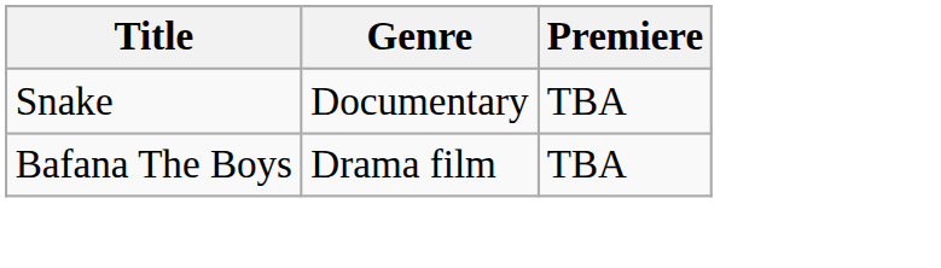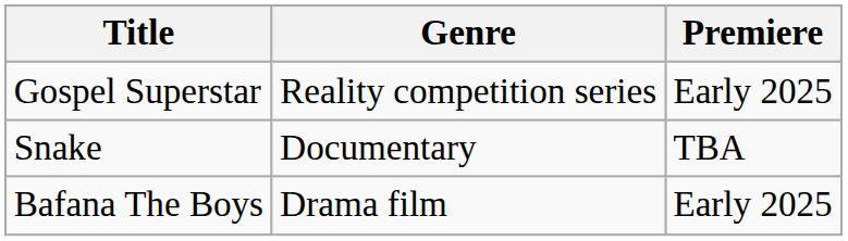+ row: Gospel Superstar | Reality competition series | Early 2025
Bafana The Boys | Premiere: TBA -> Early 2025
